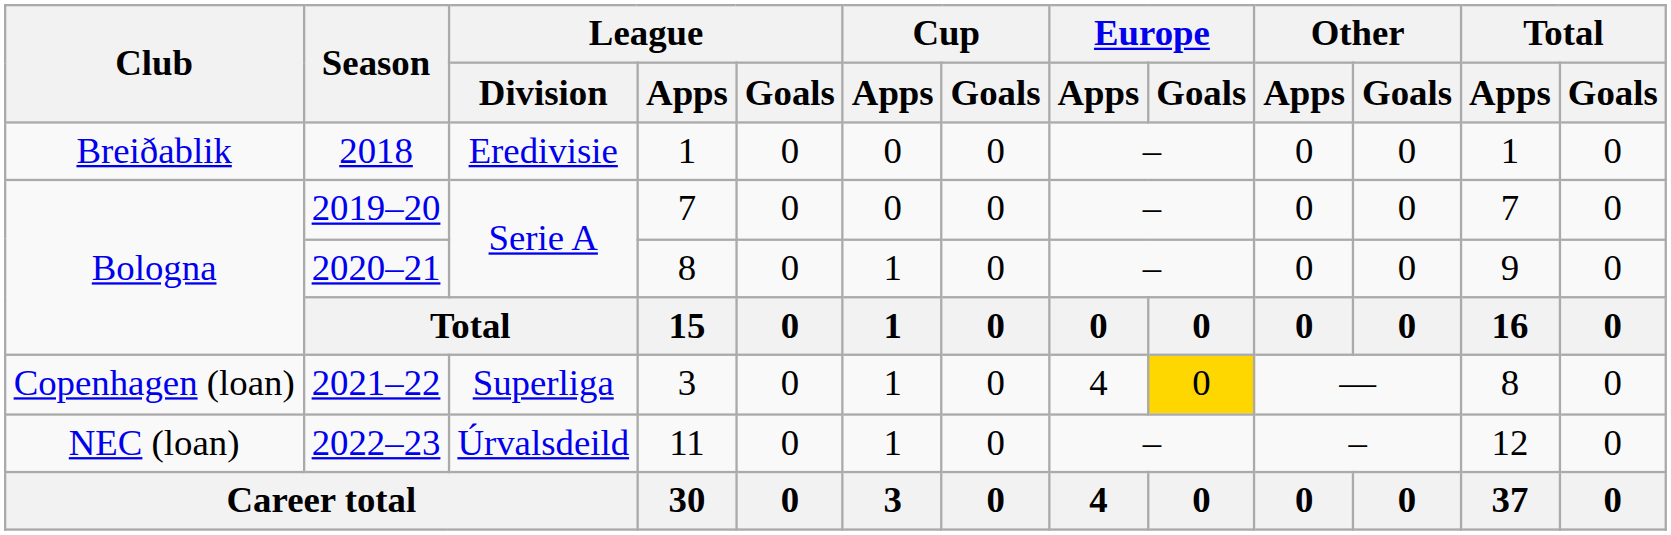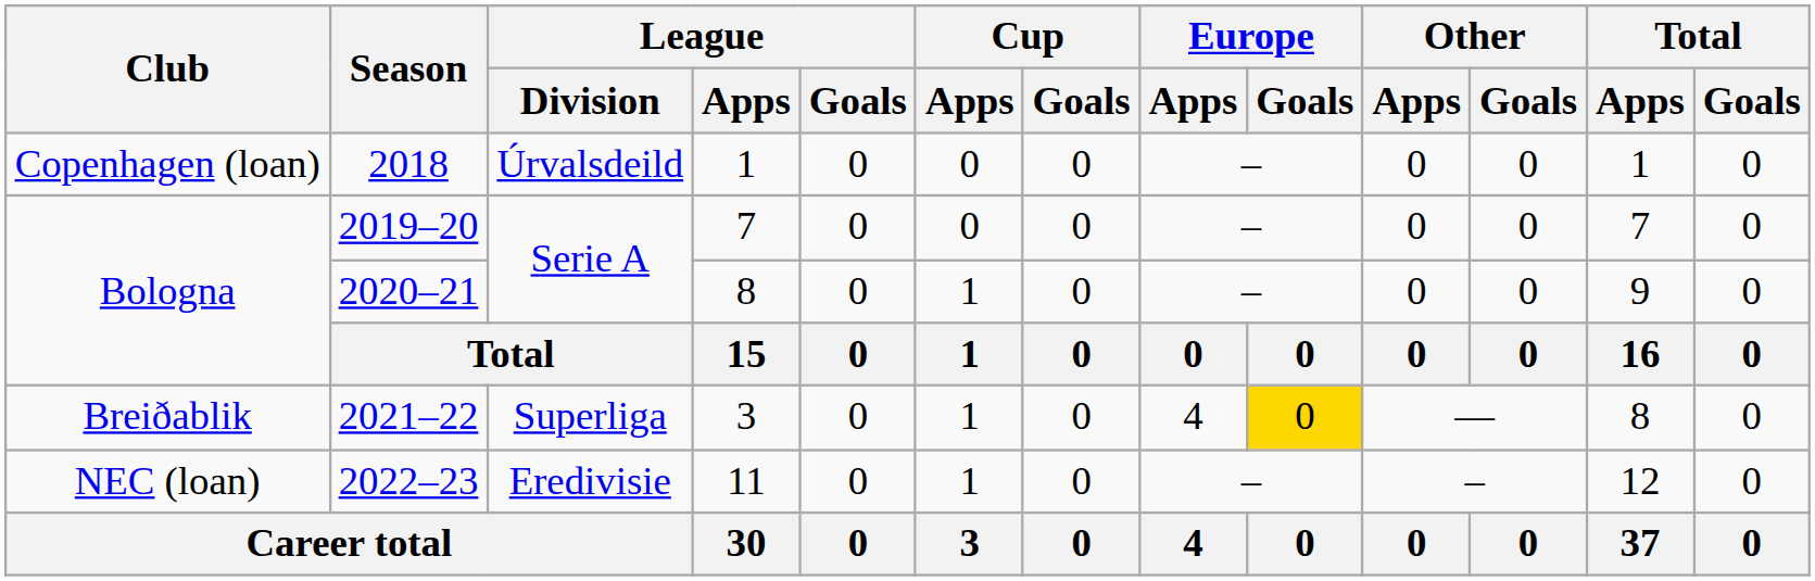2018 | Club: Breiðablik -> Copenhagen (loan)
2018 | League / Division: Eredivisie -> Úrvalsdeild
2021–22 | Club: Copenhagen (loan) -> Breiðablik
2022–23 | League / Division: Úrvalsdeild -> Eredivisie
